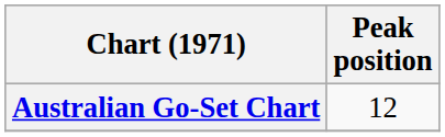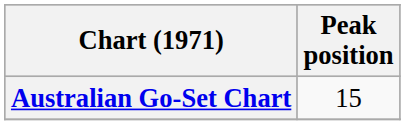Australian Go-Set Chart | Peak position: 12 -> 15
